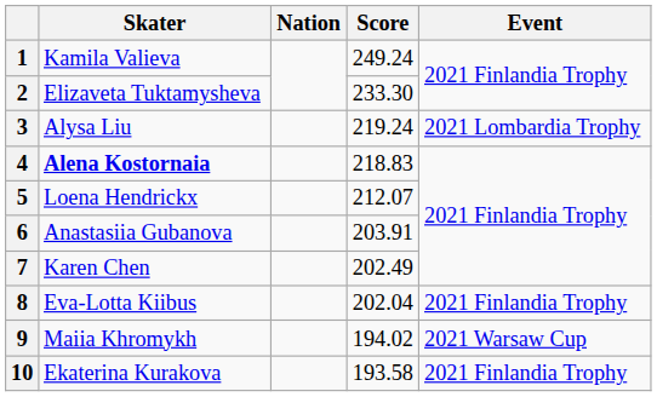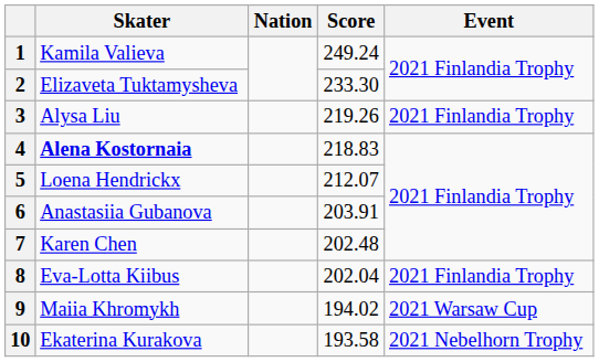3 | Score: 219.24 -> 219.26
3 | Event: 2021 Lombardia Trophy -> 2021 Finlandia Trophy
7 | Score: 202.49 -> 202.48
10 | Event: 2021 Finlandia Trophy -> 2021 Nebelhorn Trophy
